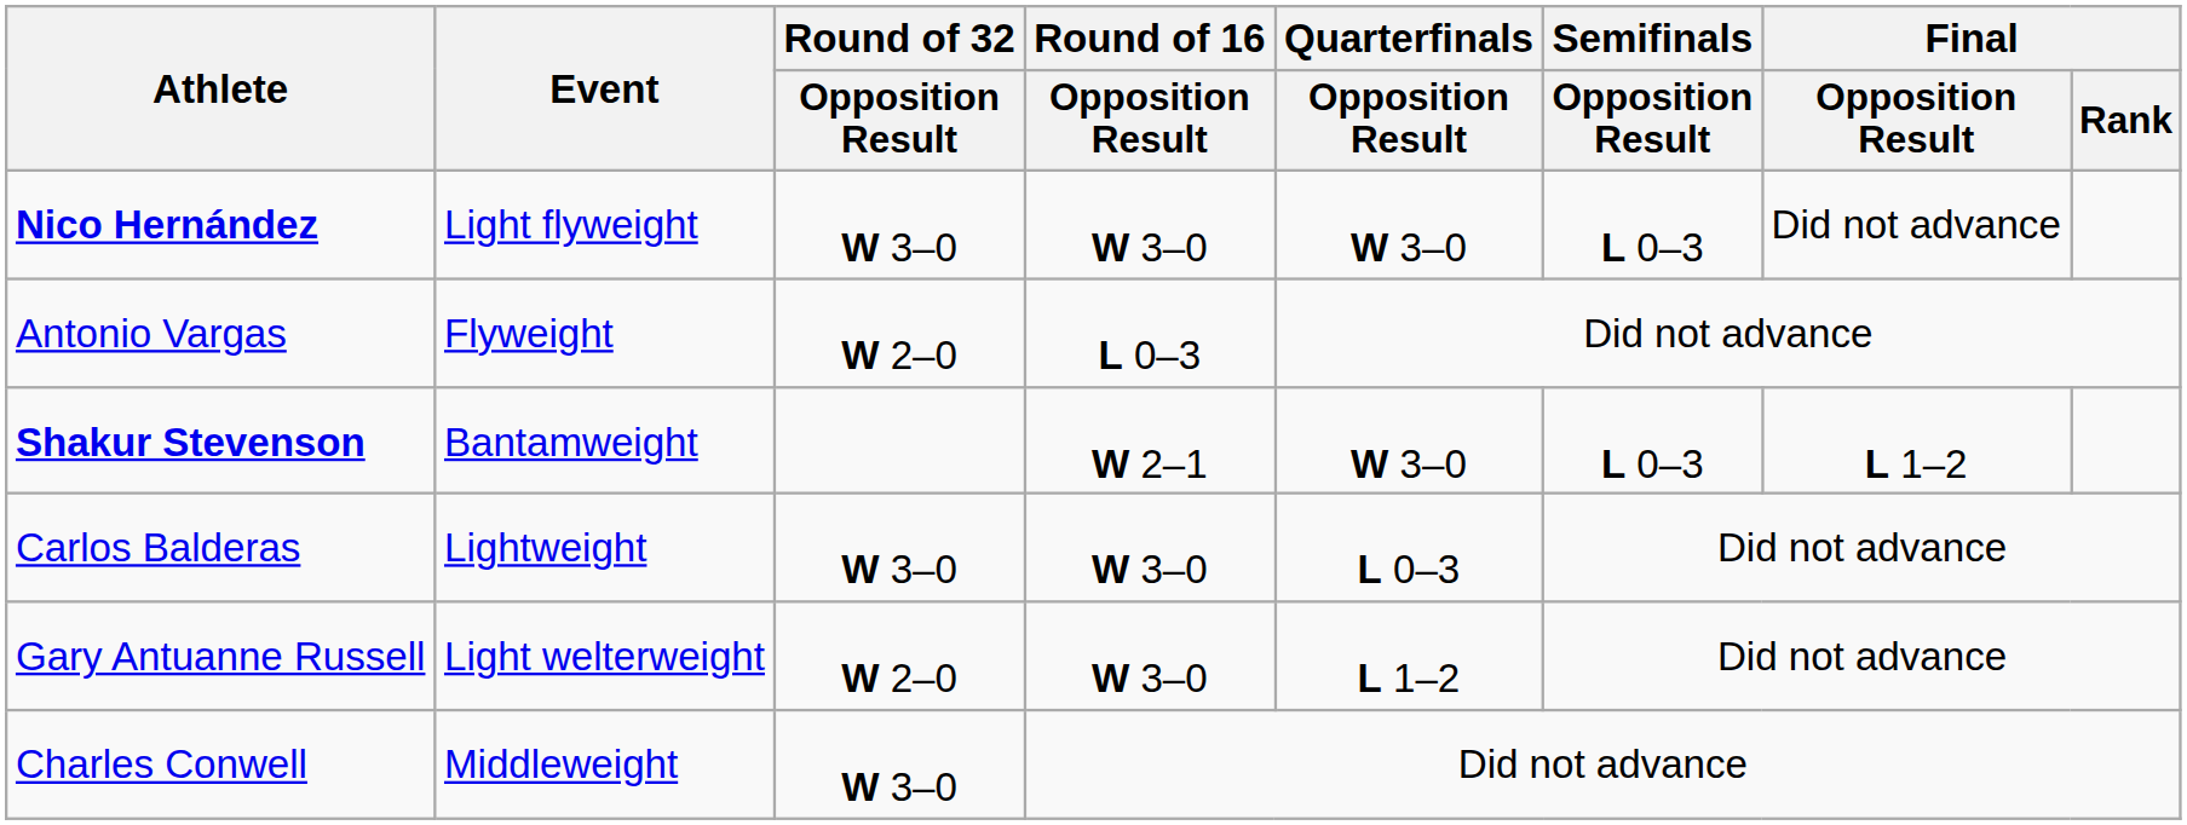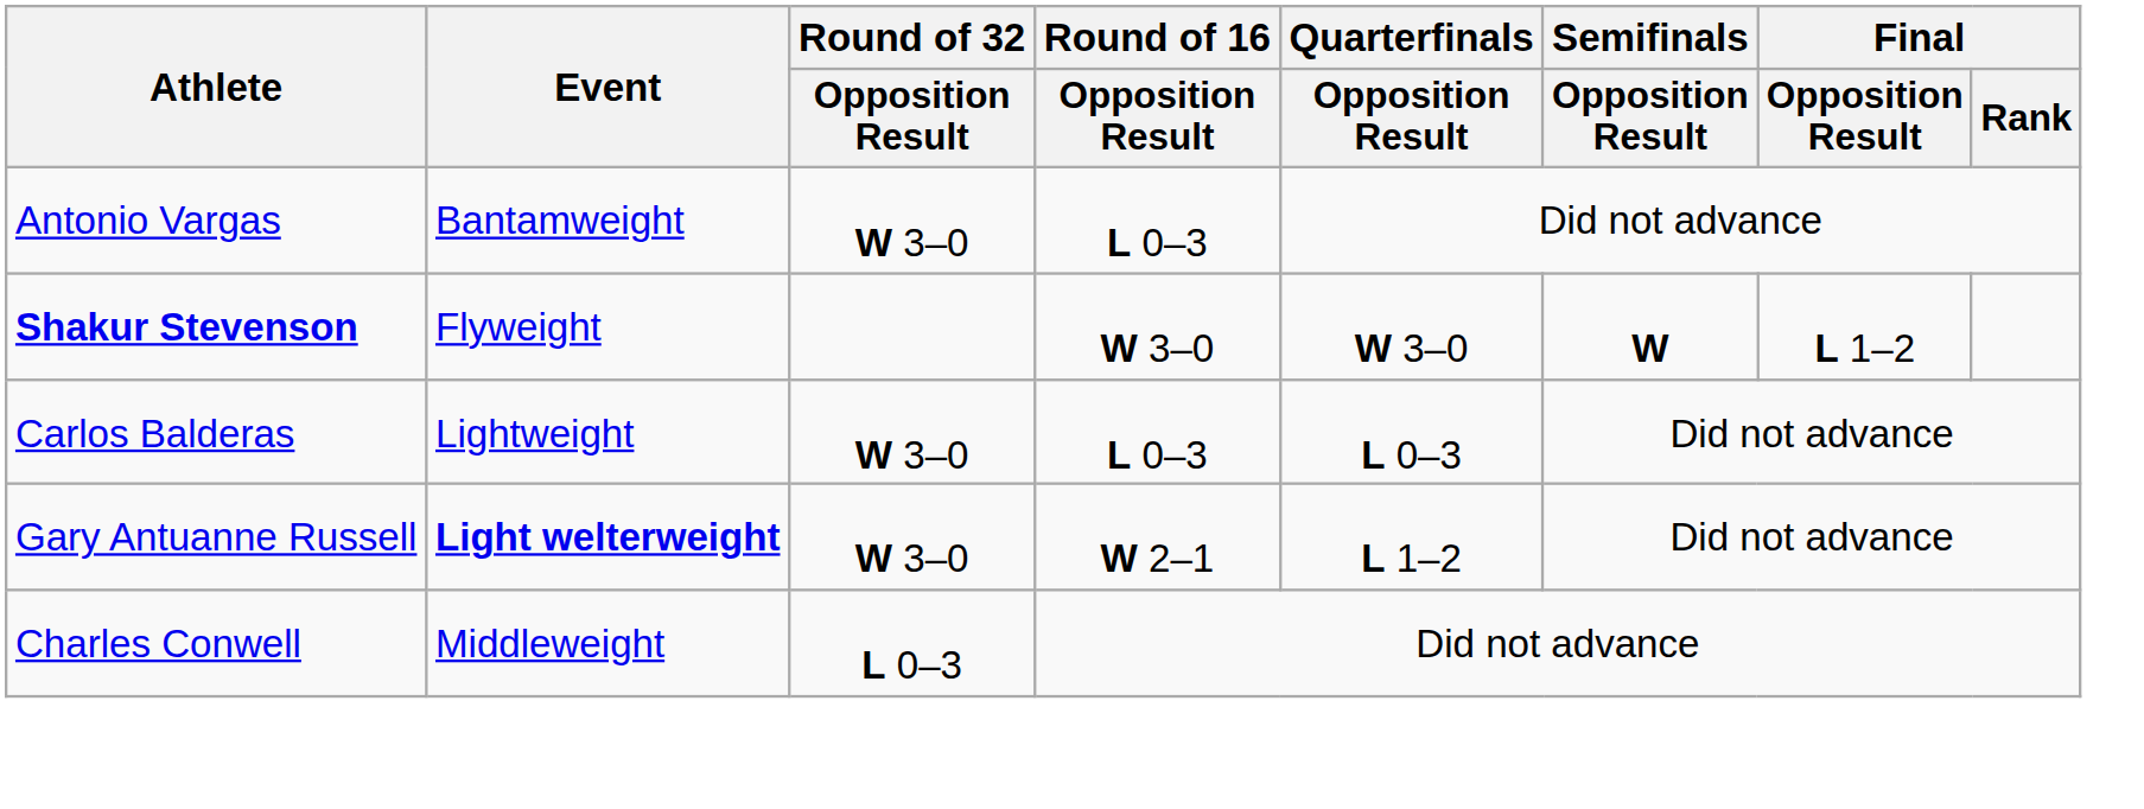- row: Nico Hernández | Light flyweight | W 3–0 | W 3–0 | W 3–0 | L 0–3 | Did not advance
Antonio Vargas | Event: Flyweight -> Bantamweight
Antonio Vargas | Round of 32 / Opposition Result: W 2–0 -> W 3–0
Shakur Stevenson | Event: Bantamweight -> Flyweight
Shakur Stevenson | Round of 16 / Opposition Result: W 2–1 -> W 3–0
Shakur Stevenson | Semifinals / Opposition Result: L 0–3 -> W
Carlos Balderas | Round of 16 / Opposition Result: W 3–0 -> L 0–3
Gary Antuanne Russell | Event: normal -> bold
Gary Antuanne Russell | Round of 32 / Opposition Result: W 2–0 -> W 3–0
Gary Antuanne Russell | Round of 16 / Opposition Result: W 3–0 -> W 2–1
Charles Conwell | Round of 32 / Opposition Result: W 3–0 -> L 0–3
